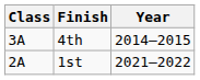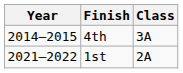columns swapped: Year <-> Class
